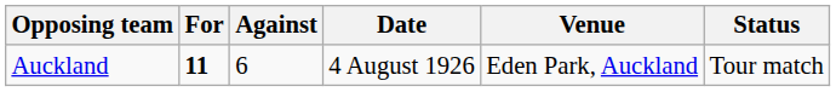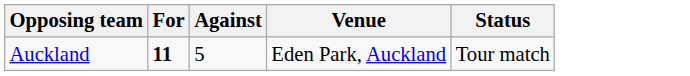- column: Date | 4 August 1926
Auckland | Against: 6 -> 5
